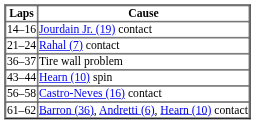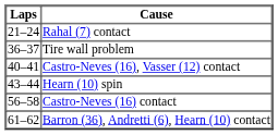- row: 14–16 | Jourdain Jr. (19) contact
+ row: 40–41 | Castro-Neves (16), Vasser (12) contact
